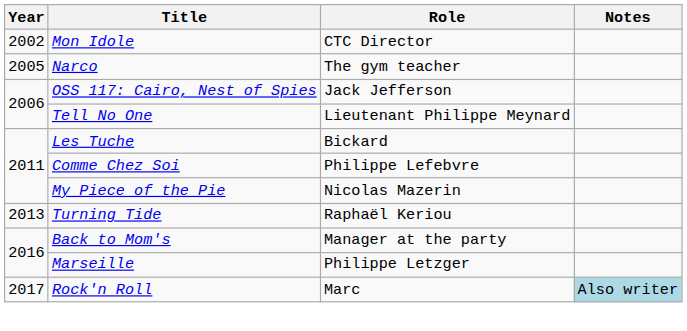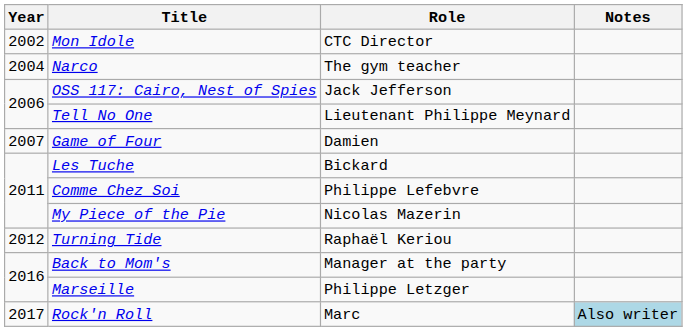Narco | Year: 2005 -> 2004
+ row: 2007 | Game of Four | Damien
Turning Tide | Year: 2013 -> 2012
